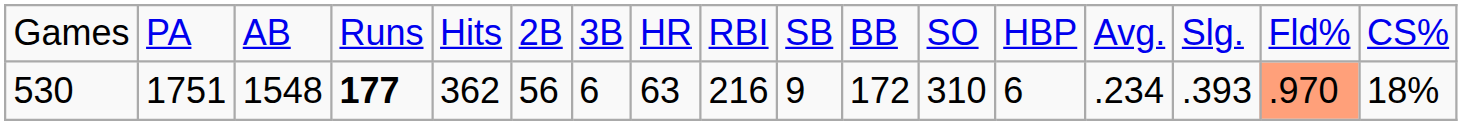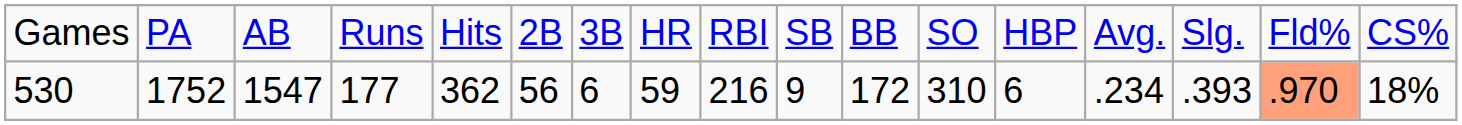530 | column 2: 1751 -> 1752
530 | column 3: 1548 -> 1547
530 | column 4: bold -> normal
530 | column 8: 63 -> 59
